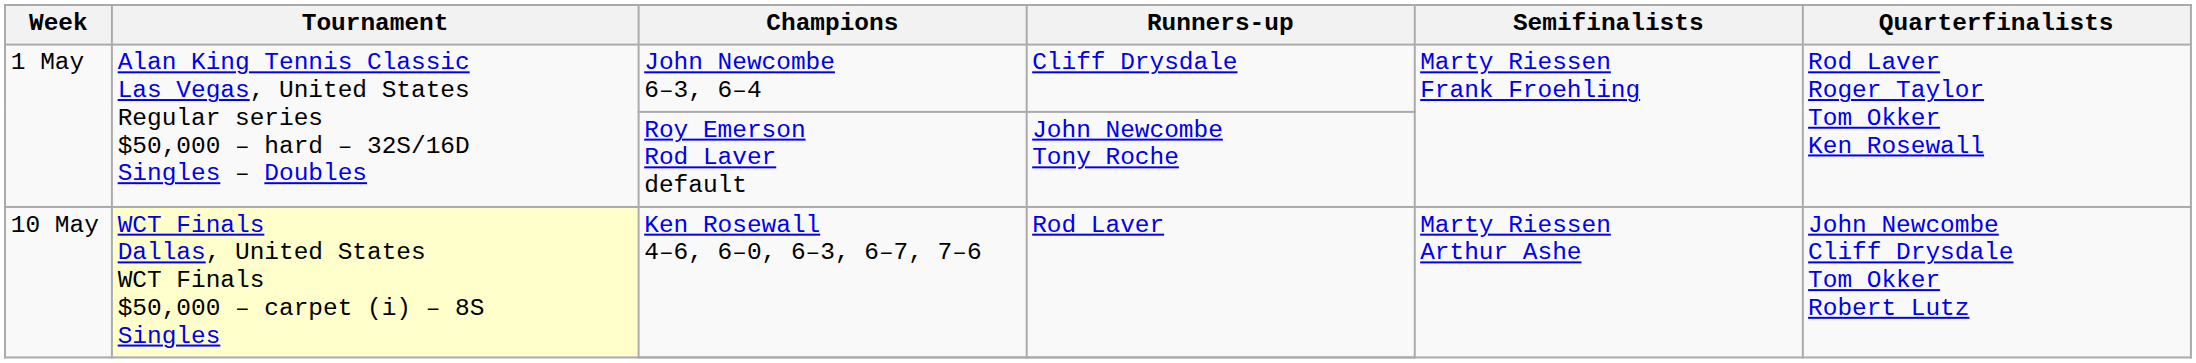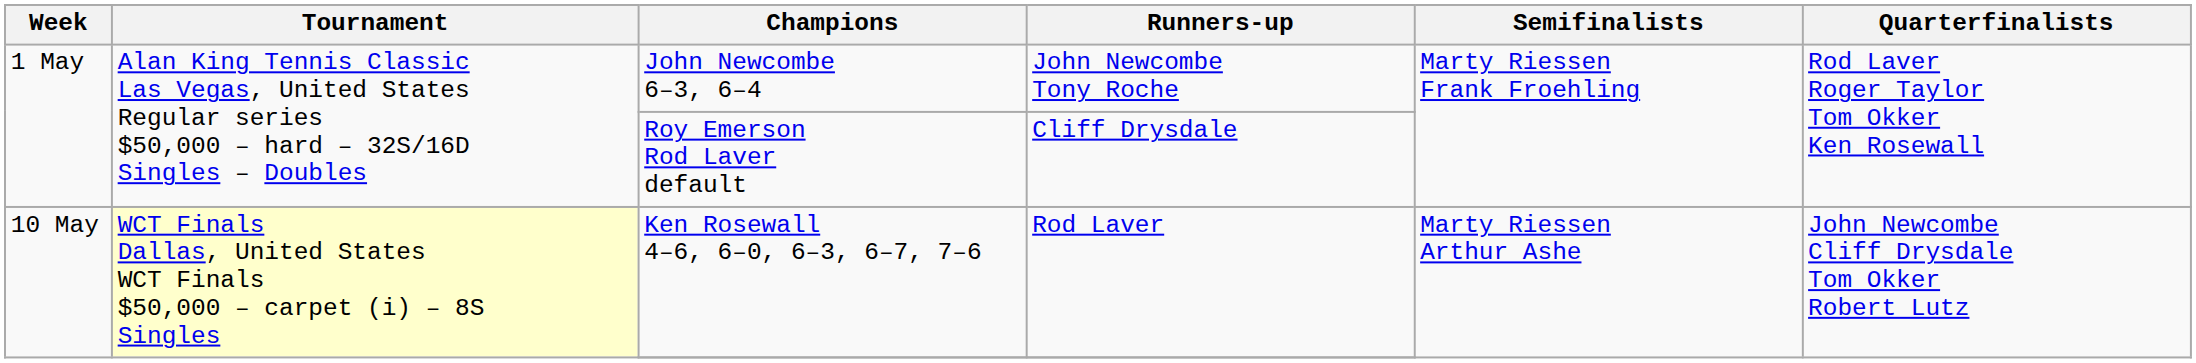John Newcombe 6–3, 6–4 | Runners-up: Cliff Drysdale -> John Newcombe Tony Roche
Roy Emerson Rod Laver default | Runners-up: John Newcombe Tony Roche -> Cliff Drysdale
